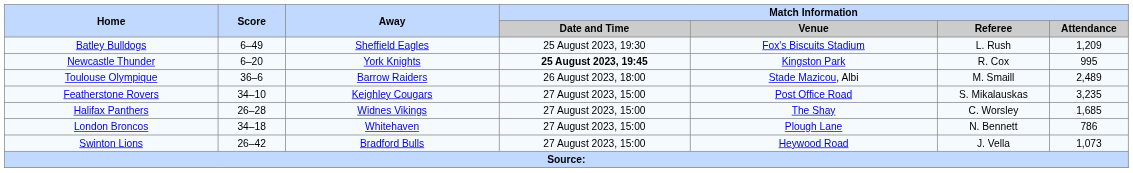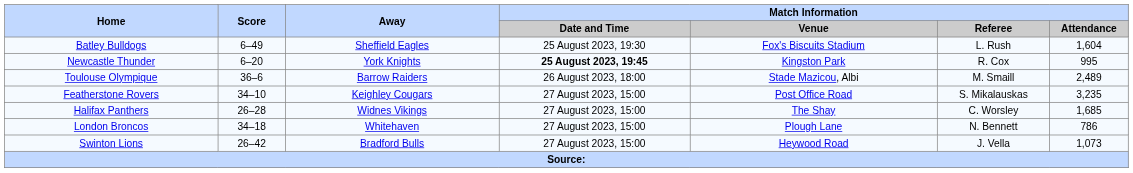Batley Bulldogs | Match Information / Attendance: 1,209 -> 1,604
